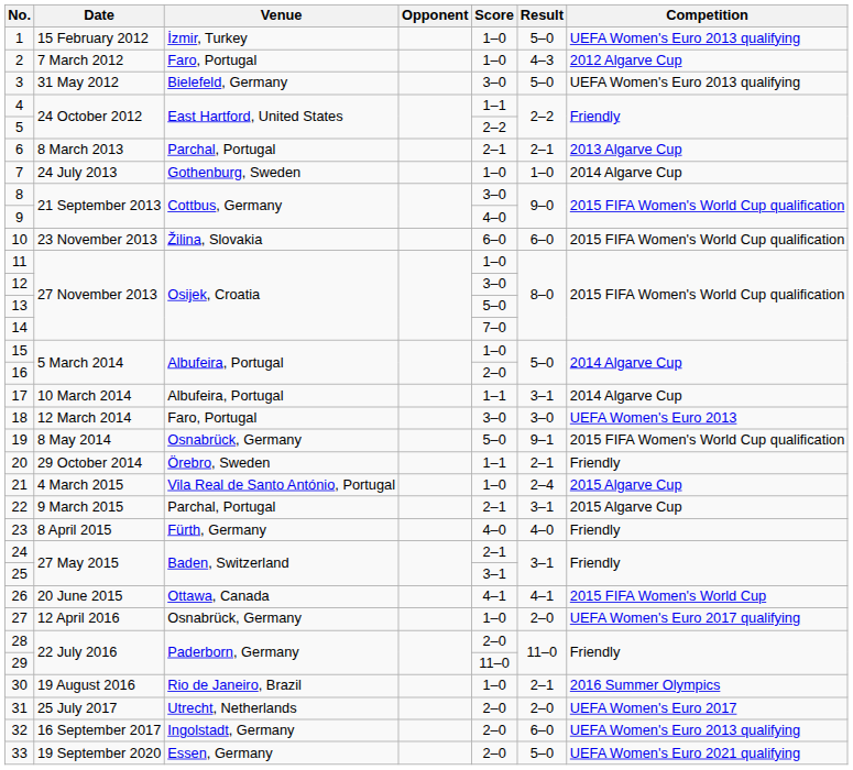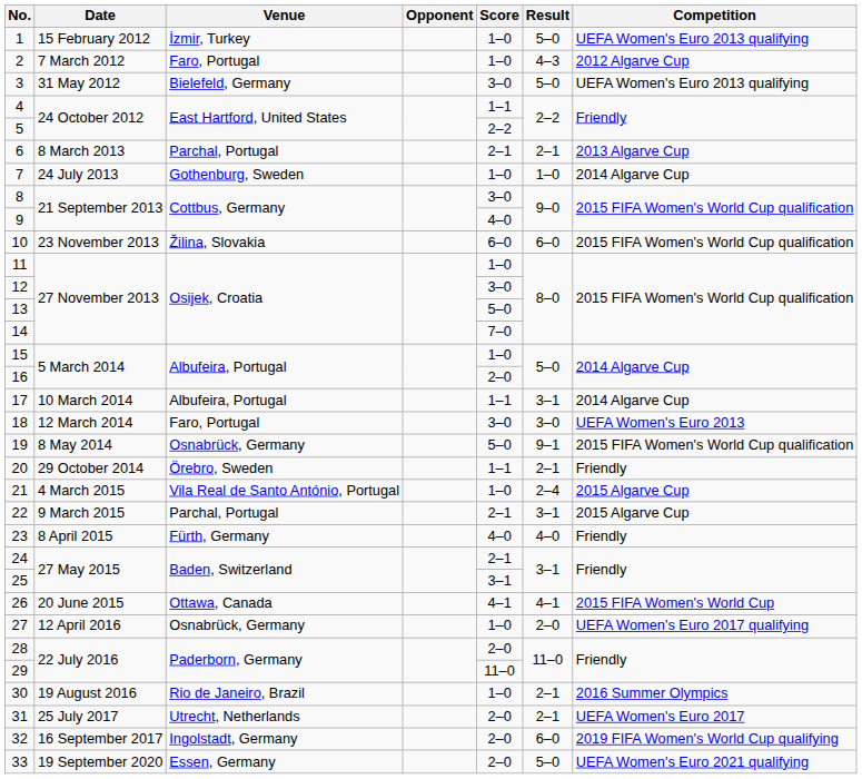31 | Result: 2–0 -> 2–1
32 | Competition: UEFA Women's Euro 2013 qualifying -> 2019 FIFA Women's World Cup qualifying
